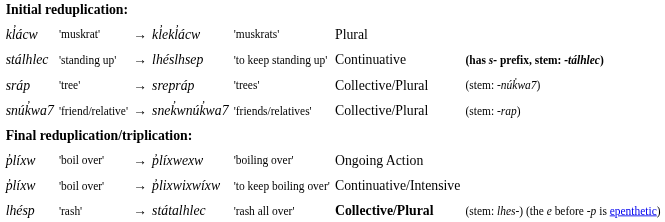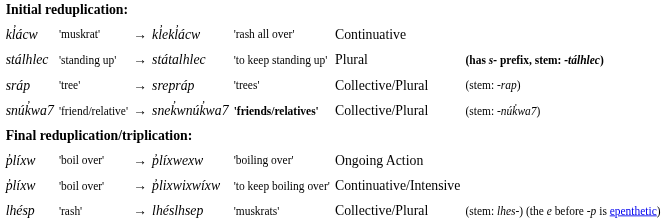kl̓ácw | column 7: 'muskrats' -> 'rash all over'
kl̓ácw | column 8: Plural -> Continuative
stálhlec | column 6: lhéslhsep -> státalhlec
stálhlec | column 8: Continuative -> Plural
sráp | column 9: (stem: -núk̓wa7) -> (stem: -rap)
snúk̓wa7 | column 7: normal -> bold
snúk̓wa7 | column 9: (stem: -rap) -> (stem: -núk̓wa7)
lhésp | column 6: státalhlec -> lhéslhsep
lhésp | column 7: 'rash all over' -> 'muskrats'
lhésp | column 8: bold -> normal
